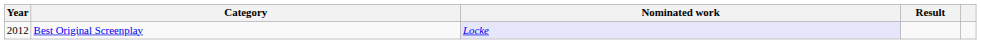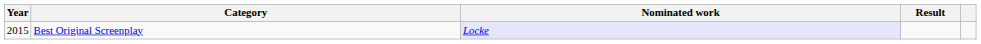Best Original Screenplay | Year: 2012 -> 2015
